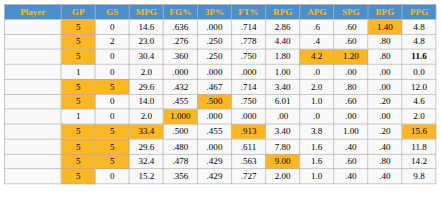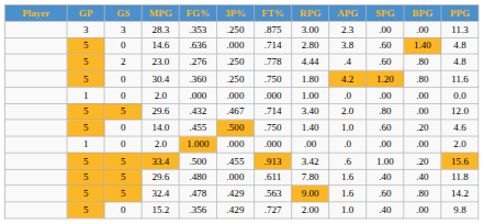+ row: 3 | 3 | 28.3 | .353 | .250 | .875 | 3.00 | 2.3 | .00 | .00 | 11.3
14.6 | RPG: 2.86 -> 2.80
14.6 | APG: .6 -> 3.8
23.0 | RPG: 4.40 -> 4.44
30.4 | PPG: bold -> normal
14.0 | RPG: 6.01 -> 1.40
33.4 | RPG: 3.40 -> 3.42
33.4 | APG: 3.8 -> .6
15.2 | BPG: .40 -> .00
